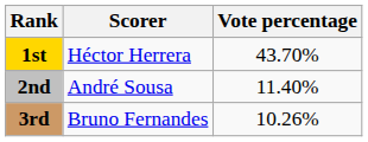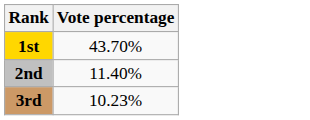- column: Scorer | Héctor Herrera | André Sousa | Bruno Fernandes
3rd | Vote percentage: 10.26% -> 10.23%
